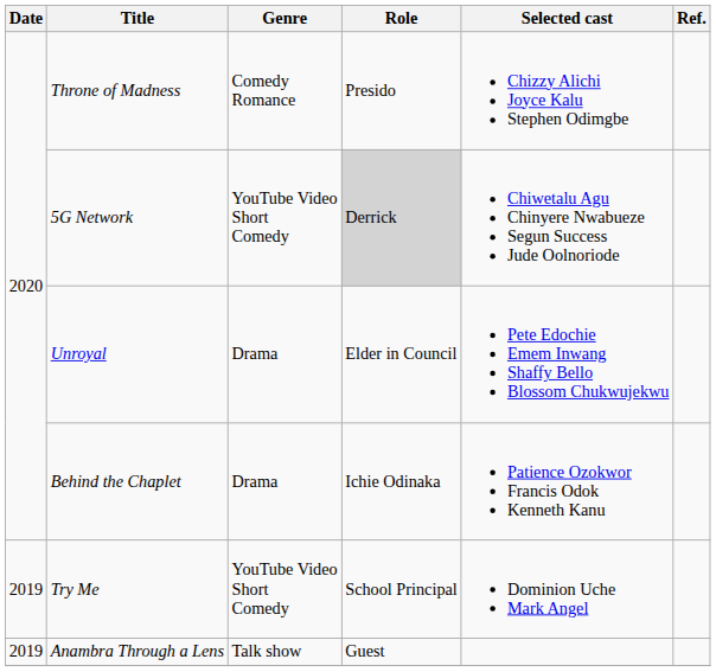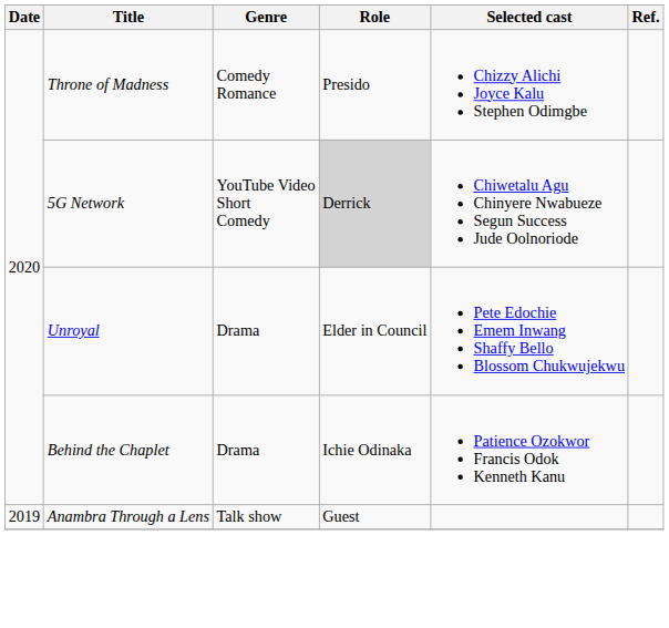- row: 2019 | Try Me | YouTube Video Short Comedy | School Principal | Dominion Uche Mark Angel
